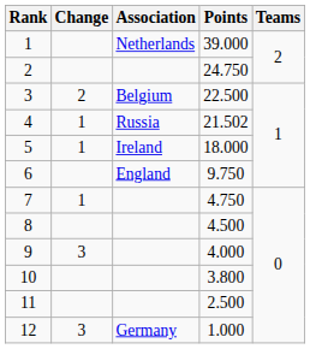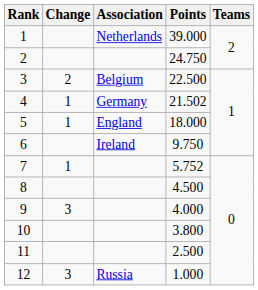4 | Association: Russia -> Germany
5 | Association: Ireland -> England
6 | Association: England -> Ireland
7 | Points: 4.750 -> 5.752
12 | Association: Germany -> Russia
